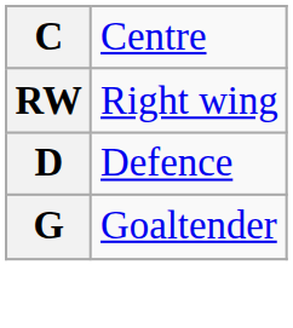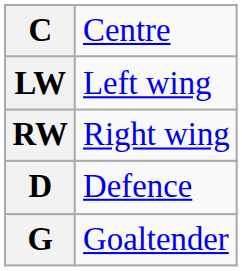+ row: LW | Left wing
